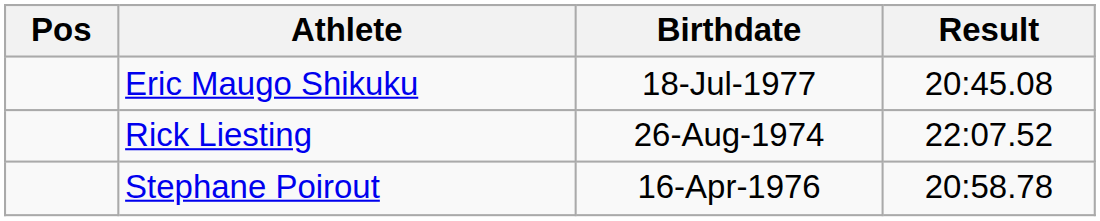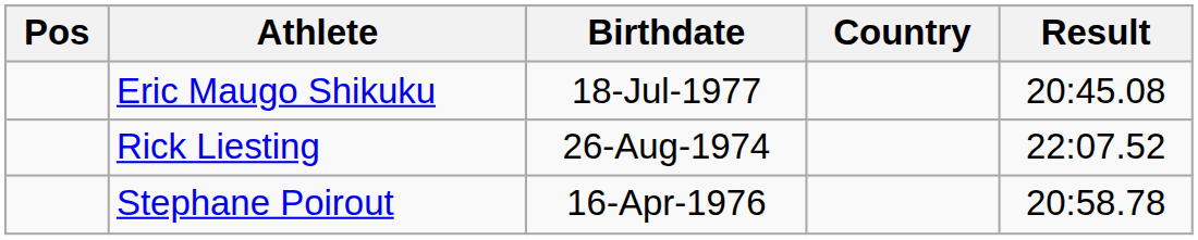+ column: Country
